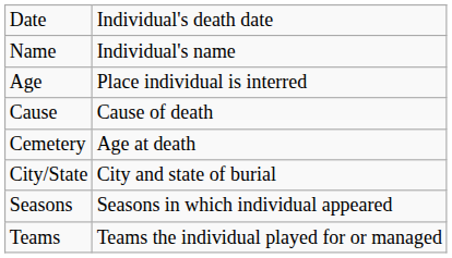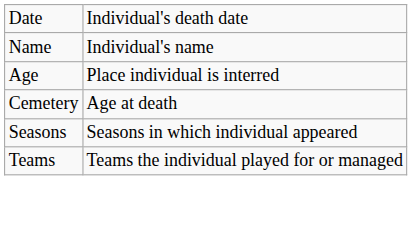- row: Cause | Cause of death
- row: City/State | City and state of burial
